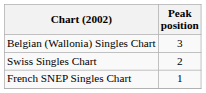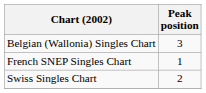rows swapped: French SNEP Singles Chart <-> Swiss Singles Chart
